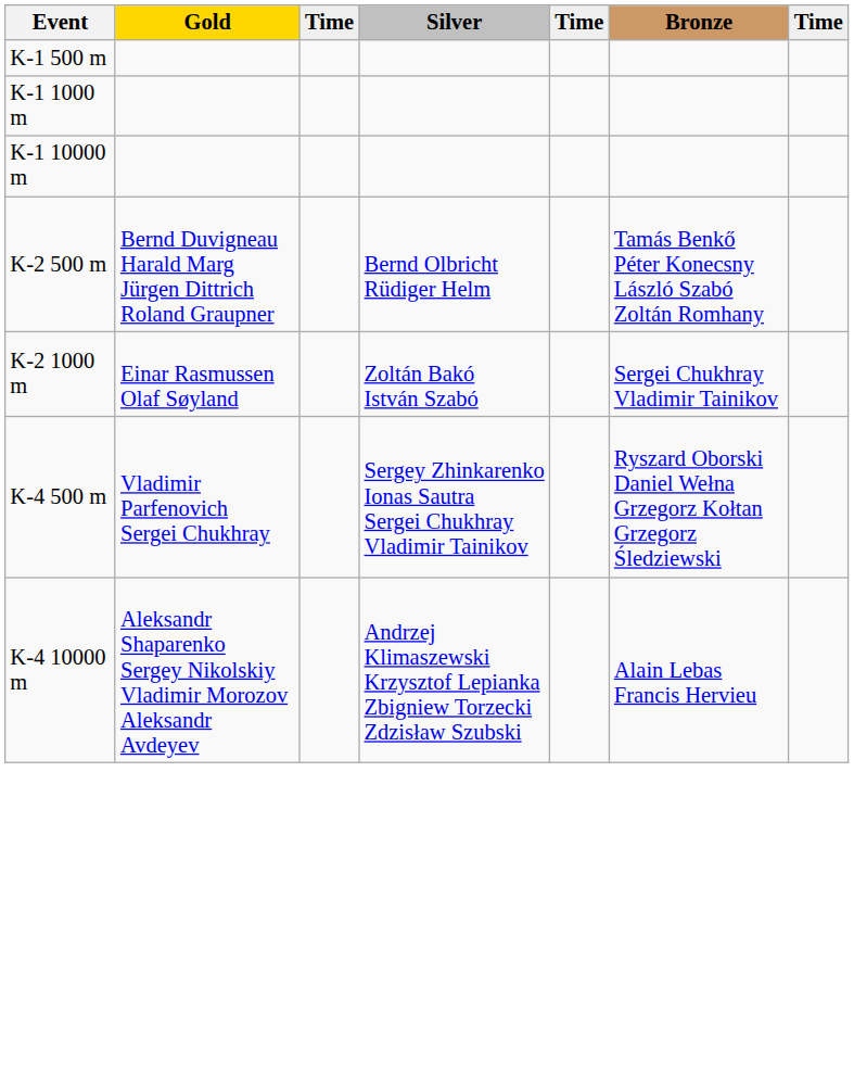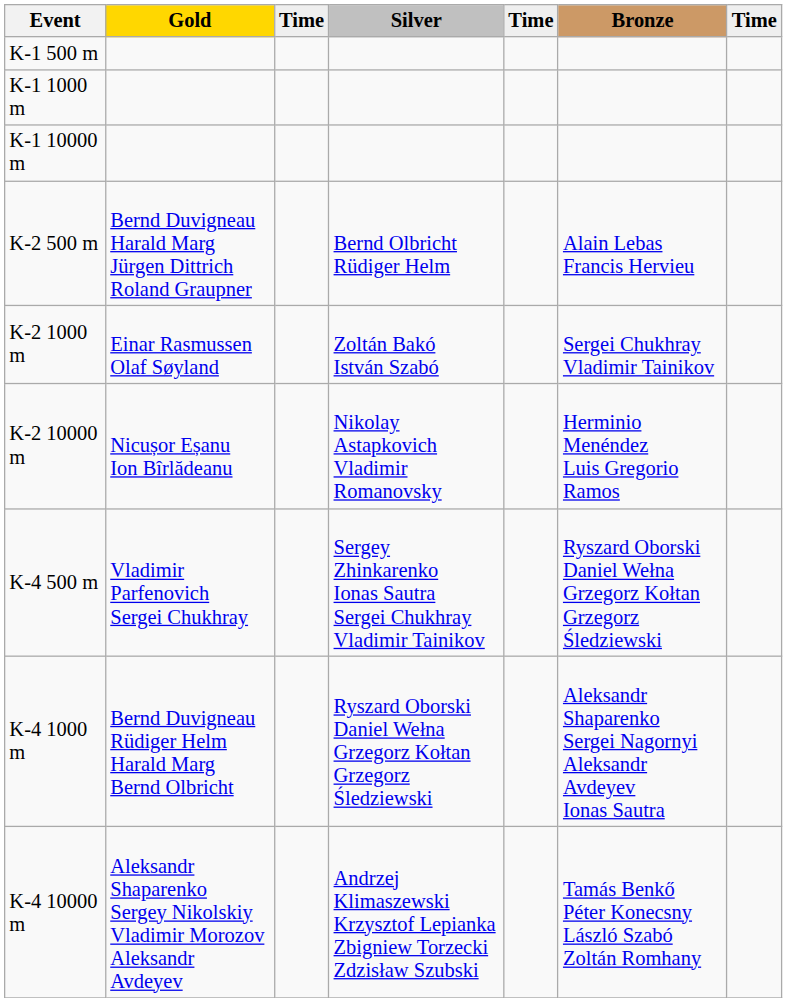K-2 500 m | Bronze: Tamás Benkő Péter Konecsny László Szabó Zoltán Romhany -> Alain Lebas Francis Hervieu
+ row: K-2 10000 m | Nicușor Eșanu Ion Bîrlădeanu | Nikolay Astapkovich Vladimir Romanovsky | Herminio Menéndez Luis Gregorio Ramos
+ row: K-4 1000 m | Bernd Duvigneau Rüdiger Helm Harald Marg Bernd Olbricht | Ryszard Oborski Daniel Wełna Grzegorz Kołtan Grzegorz Śledziewski | Aleksandr Shaparenko Sergei Nagornyi Aleksandr Avdeyev Ionas Sautra
K-4 10000 m | Bronze: Alain Lebas Francis Hervieu -> Tamás Benkő Péter Konecsny László Szabó Zoltán Romhany
